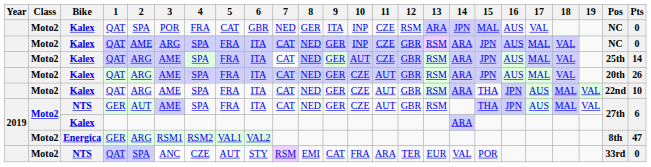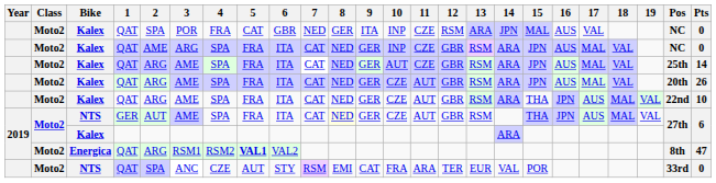Energica | 1: GER -> QAT
Energica | 5: normal -> bold
